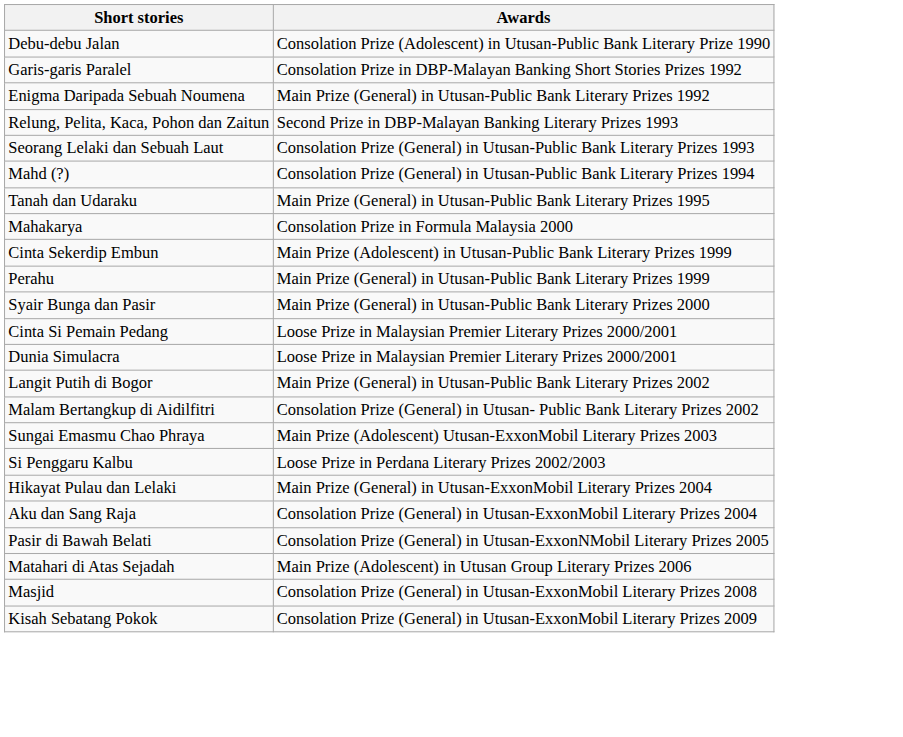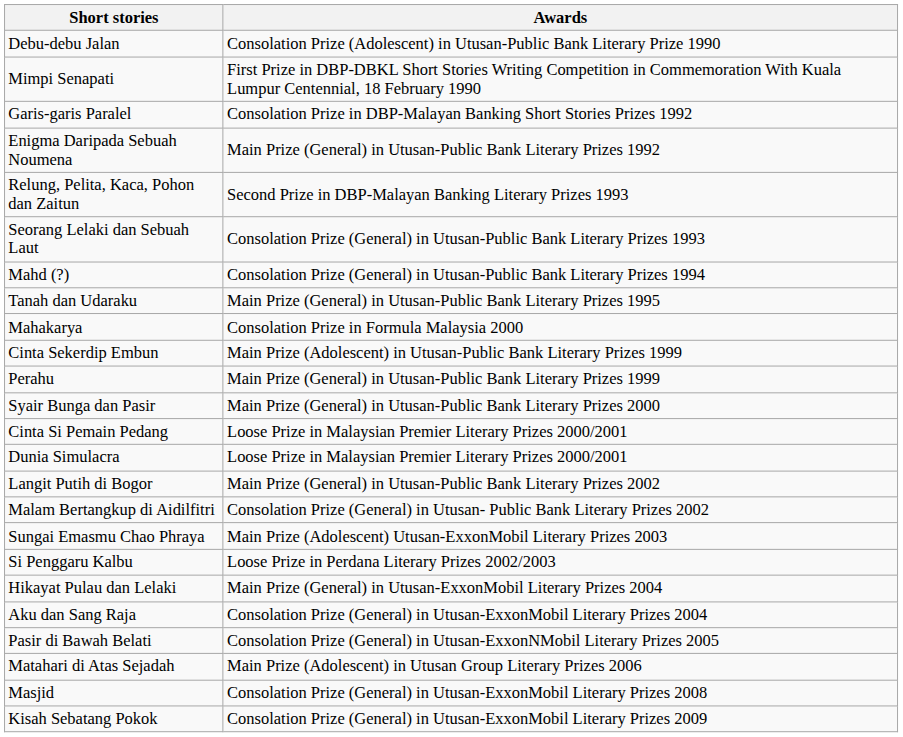+ row: Mimpi Senapati | First Prize in DBP-DBKL Short Stories Writing Competition in Commemoration With Kuala Lumpur Centennial, 18 February 1990
